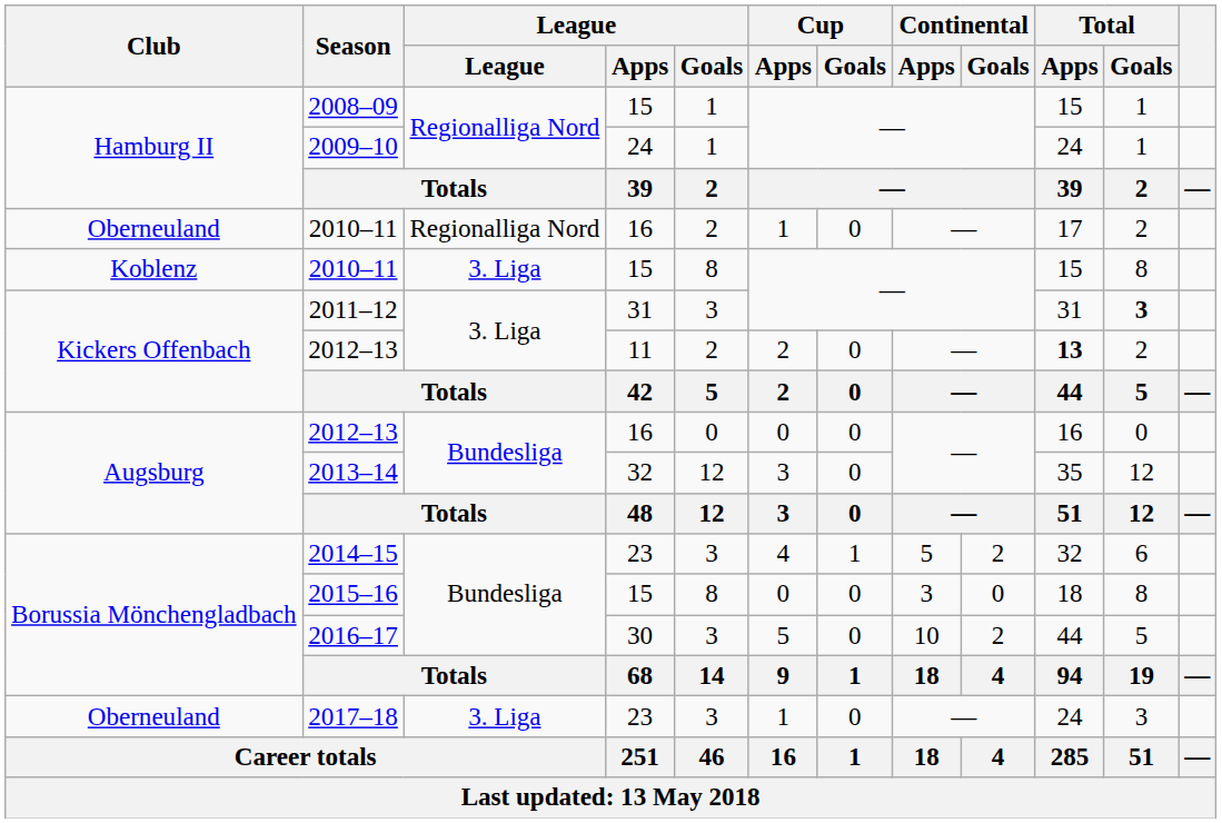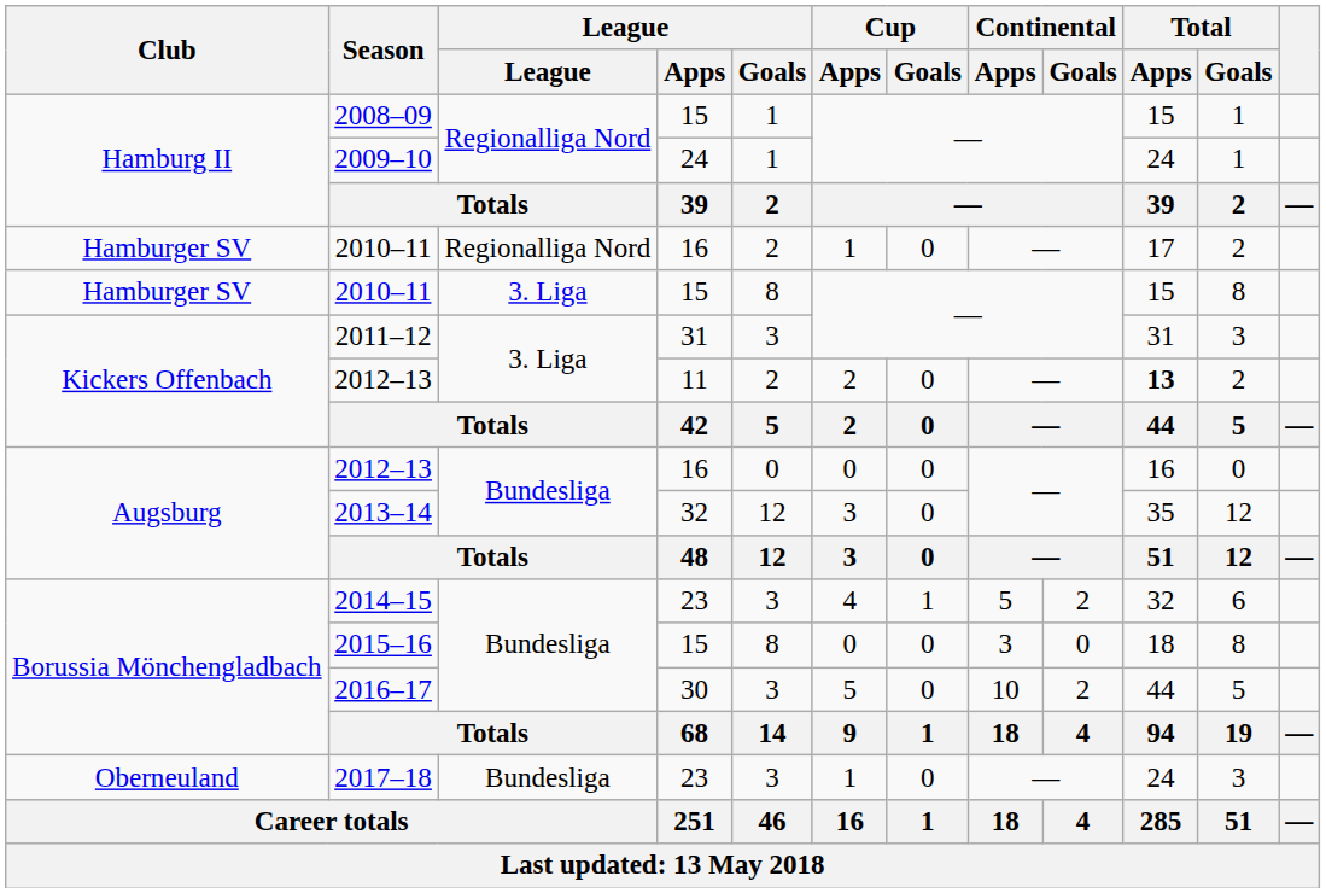2010–11 / 16 | Club: Oberneuland -> Hamburger SV
2010–11 / 15 | Club: Koblenz -> Hamburger SV
2011–12 | Total / Goals: bold -> normal
2017–18 | League: 3. Liga -> Bundesliga
